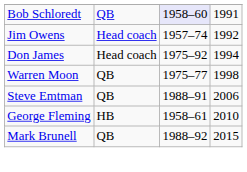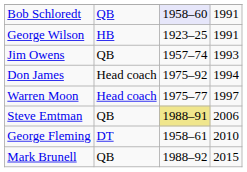+ row: George Wilson | HB | 1923–25 | 1991
Jim Owens | column 2: Head coach -> QB
Jim Owens | column 4: 1992 -> 1993
Warren Moon | column 2: QB -> Head coach
Warren Moon | column 4: 1998 -> 1997
Steve Emtman | column 3: no background -> khaki background
George Fleming | column 2: HB -> DT
